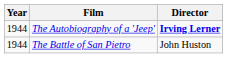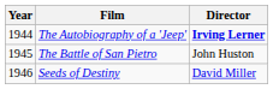The Battle of San Pietro | Year: 1944 -> 1945
+ row: 1946 | Seeds of Destiny | David Miller
